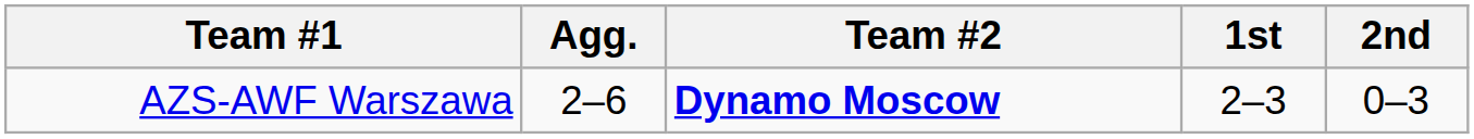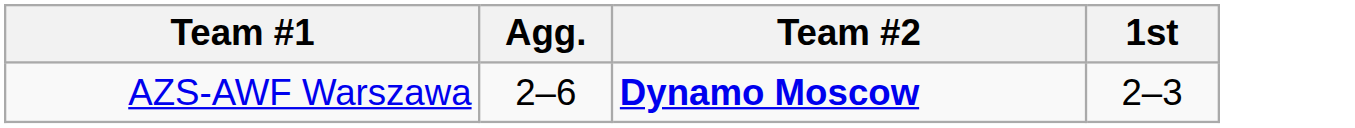- column: 2nd | 0–3
